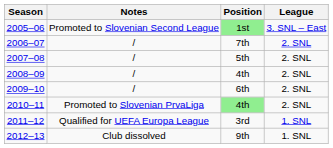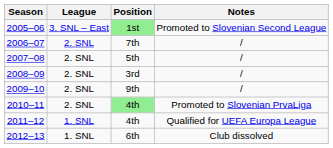columns swapped: League <-> Notes
2008–09 | Position: 4th -> 3rd
2009–10 | Position: 6th -> 9th
2011–12 | Position: 3rd -> 4th
2012–13 | Position: 9th -> 6th
